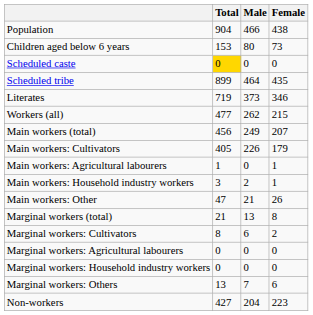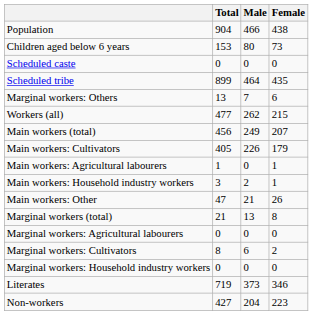Scheduled caste | Total: gold background -> no background
rows swapped: Literates <-> Marginal workers: Others
rows swapped: Marginal workers: Cultivators <-> Marginal workers: Agricultural labourers
